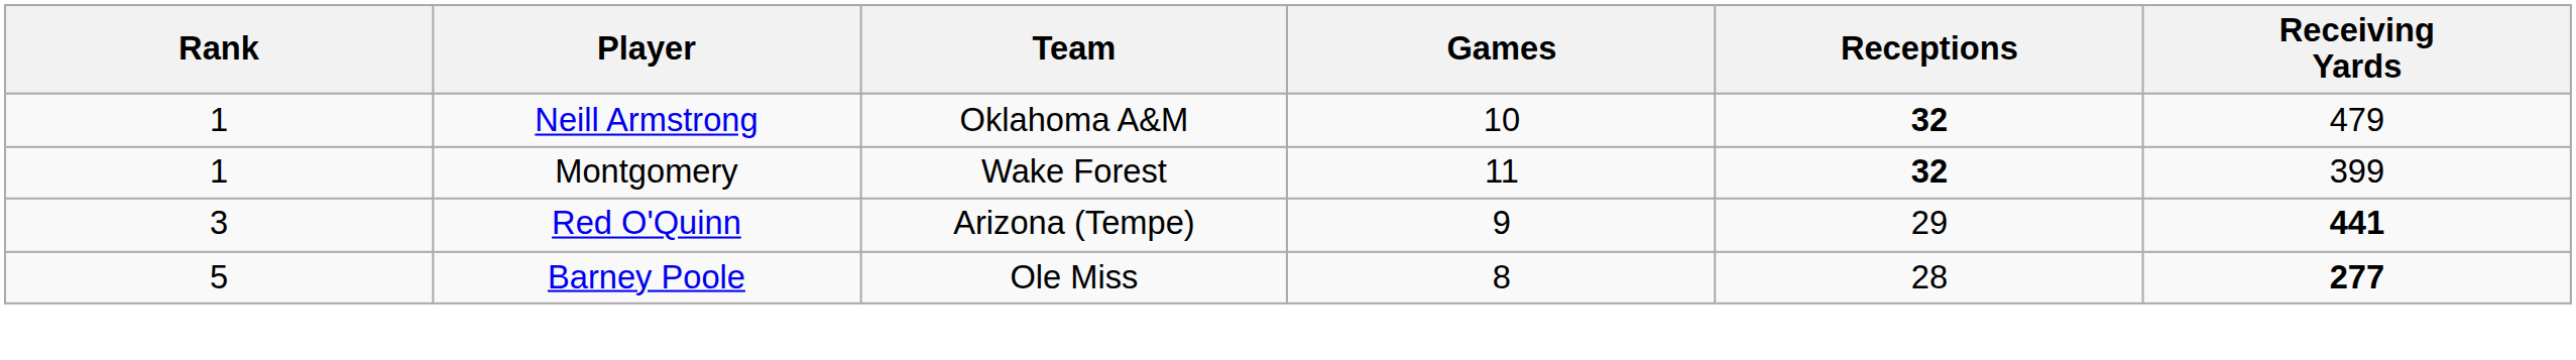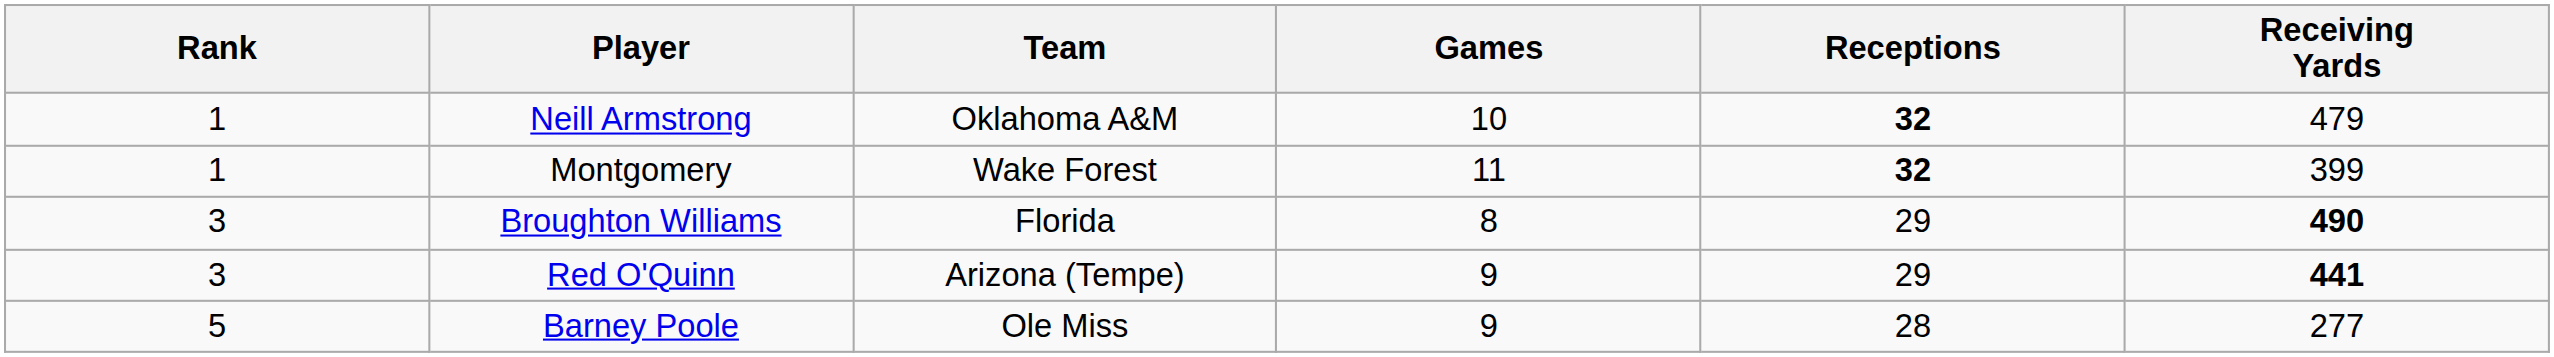+ row: 3 | Broughton Williams | Florida | 8 | 29 | 490
Barney Poole | Games: 8 -> 9
Barney Poole | Receiving Yards: bold -> normal
